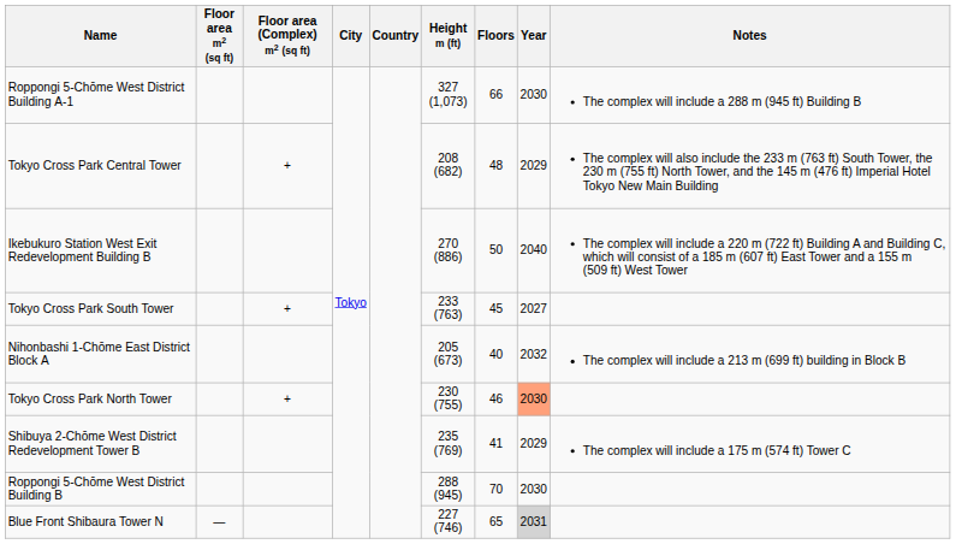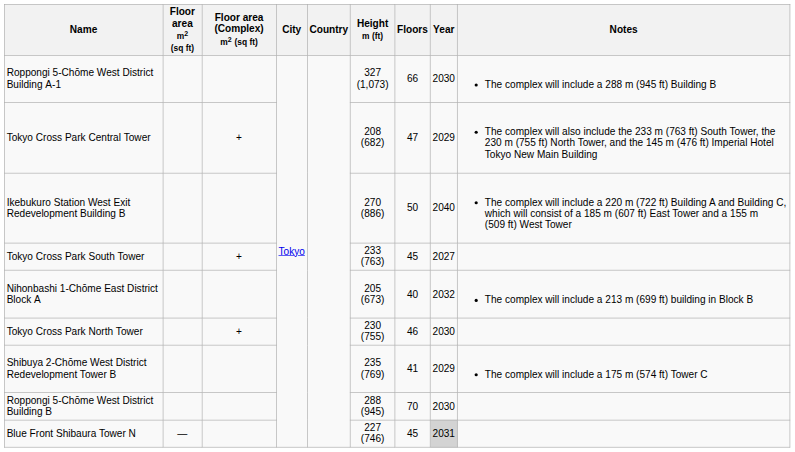Tokyo Cross Park Central Tower | Floors: 48 -> 47
Tokyo Cross Park North Tower | Year: lightsalmon background -> no background
Blue Front Shibaura Tower N | Floors: 65 -> 45
